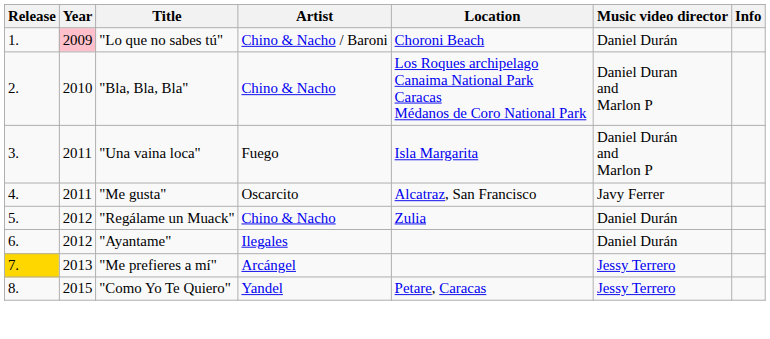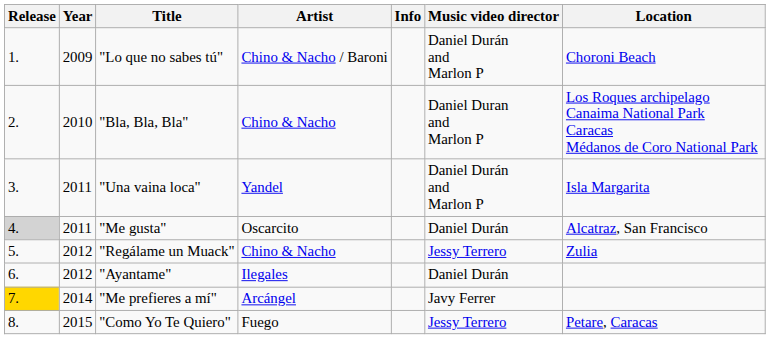columns swapped: Location <-> Info
"Lo que no sabes tú" | Year: pink background -> no background
"Lo que no sabes tú" | Music video director: Daniel Durán -> Daniel Durán and Marlon P
"Una vaina loca" | Artist: Fuego -> Yandel
"Me gusta" | Release: no background -> lightgrey background
"Me gusta" | Music video director: Javy Ferrer -> Daniel Durán
"Regálame un Muack" | Music video director: Daniel Durán -> Jessy Terrero
"Me prefieres a mí" | Year: 2013 -> 2014
"Me prefieres a mí" | Music video director: Jessy Terrero -> Javy Ferrer
"Como Yo Te Quiero" | Artist: Yandel -> Fuego
